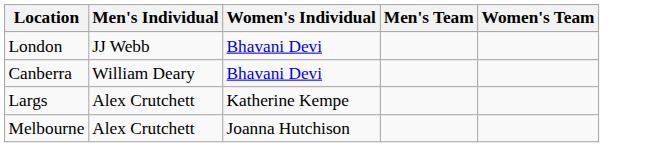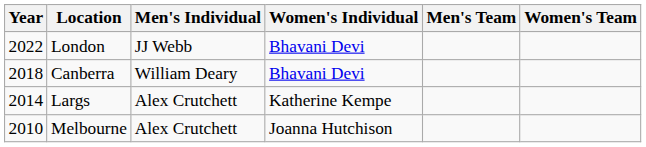+ column: Year | 2022 | 2018 | 2014 | 2010
